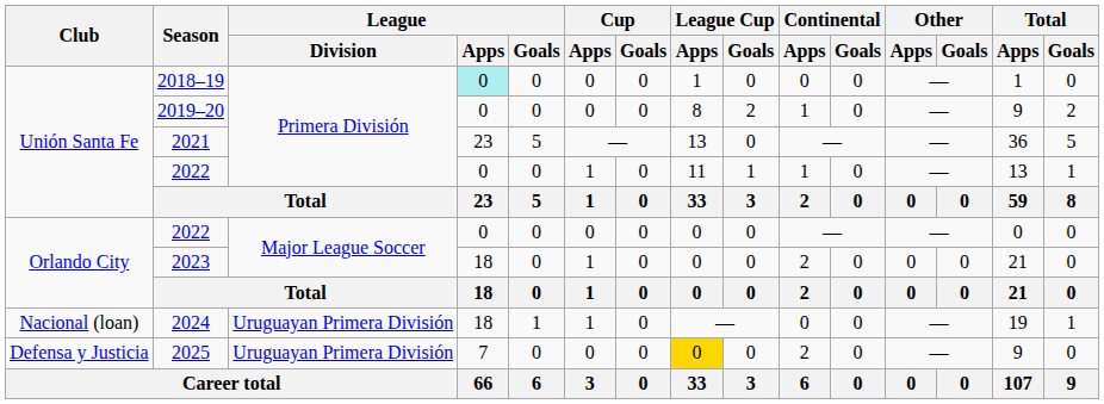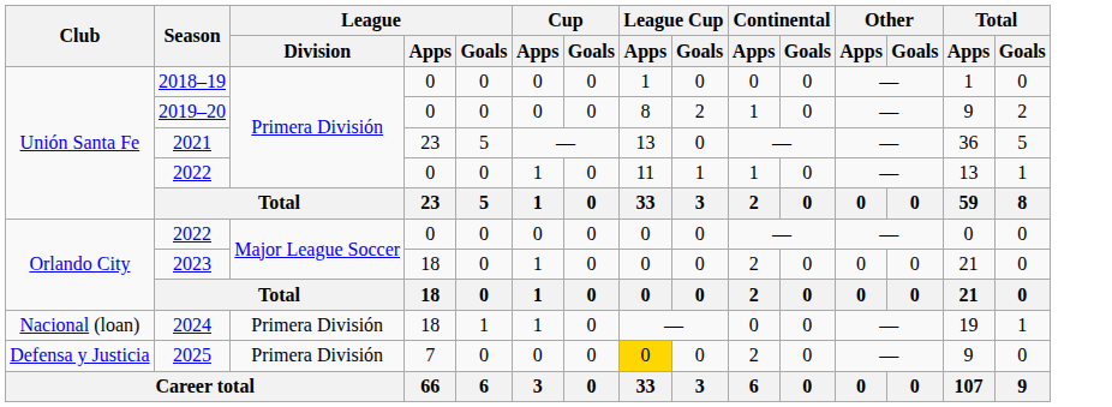2018–19 | League / Apps: paleturquoise background -> no background
2024 | League / Division: Uruguayan Primera División -> Primera División
2025 | League / Division: Uruguayan Primera División -> Primera División
